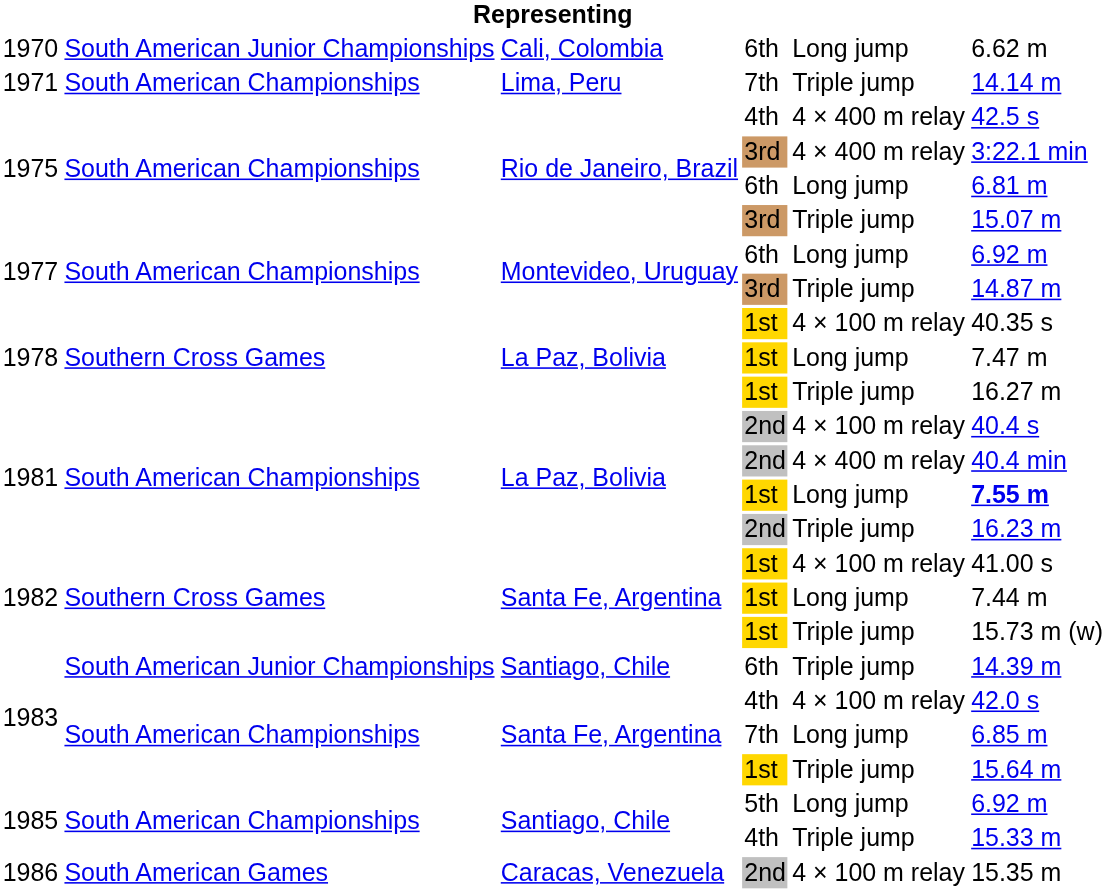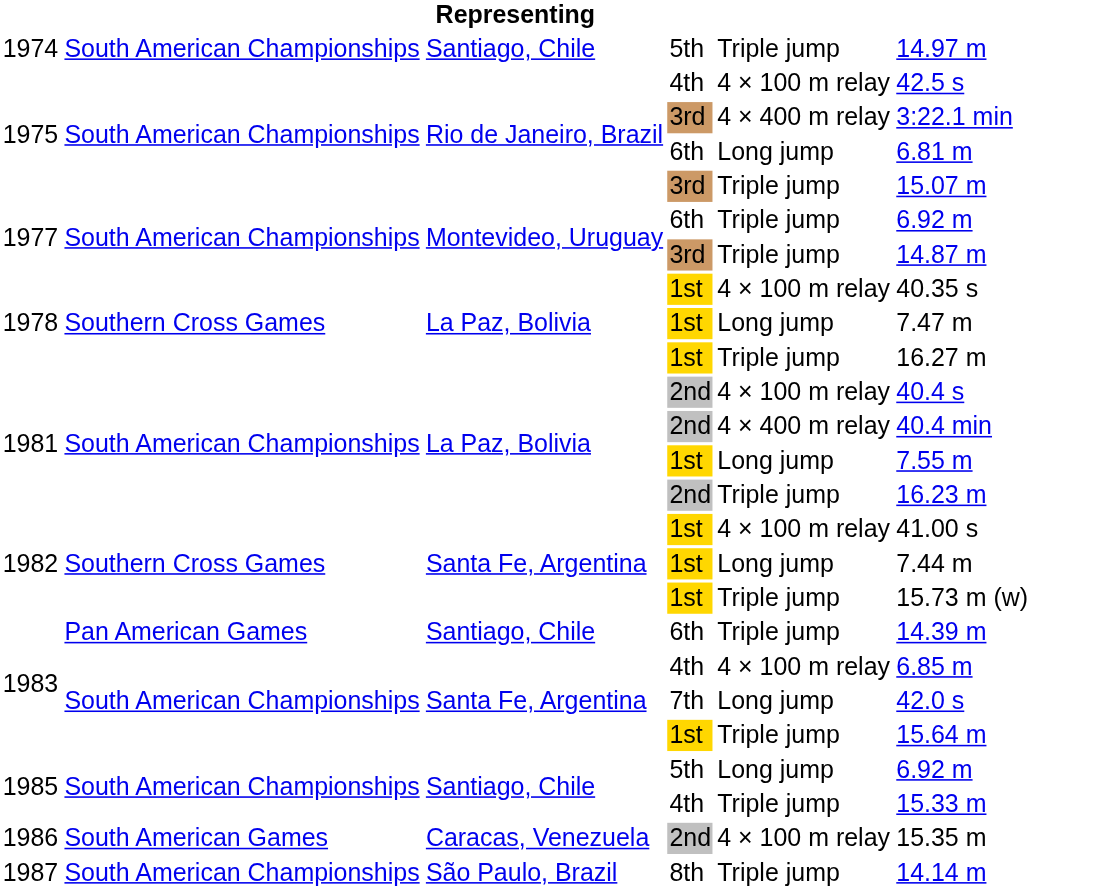- row: 1970 | South American Junior Championships | Cali, Colombia | 6th | Long jump | 6.62 m
- row: 1971 | South American Championships | Lima, Peru | 7th | Triple jump | 14.14 m
+ row: 1974 | South American Championships | Santiago, Chile | 5th | Triple jump | 14.97 m
1975 / 4th | column 5: 4 × 400 m relay -> 4 × 100 m relay
1977 / 6th | column 5: Long jump -> Triple jump
1981 / 1st | column 6: bold -> normal
1983 / 6th | column 2: South American Junior Championships -> Pan American Games
1983 / 4th | column 6: 42.0 s -> 6.85 m
1983 / 7th | column 6: 6.85 m -> 42.0 s
+ row: 1987 | South American Championships | São Paulo, Brazil | 8th | Triple jump | 14.14 m
